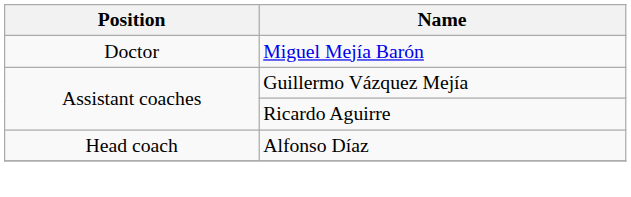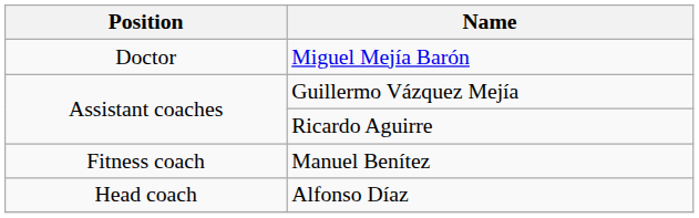+ row: Fitness coach | Manuel Benítez
